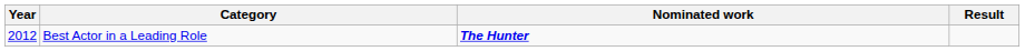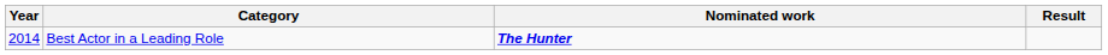Best Actor in a Leading Role | Year: 2012 -> 2014
